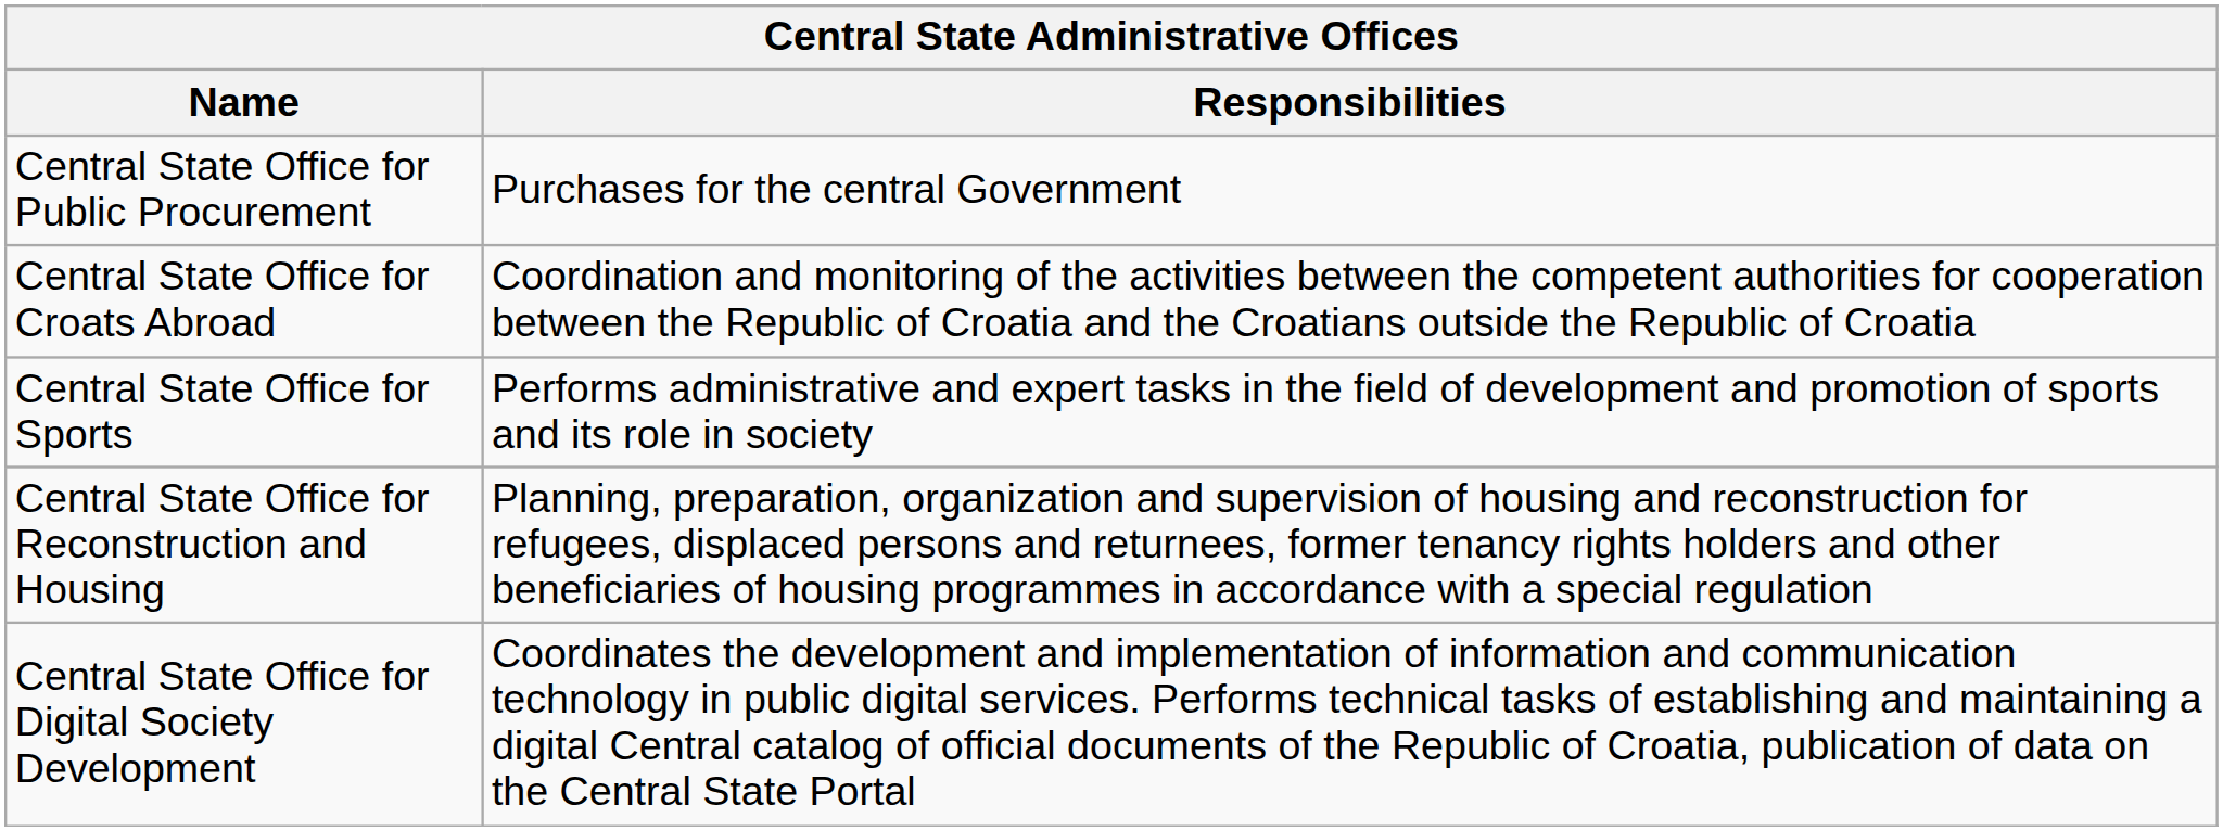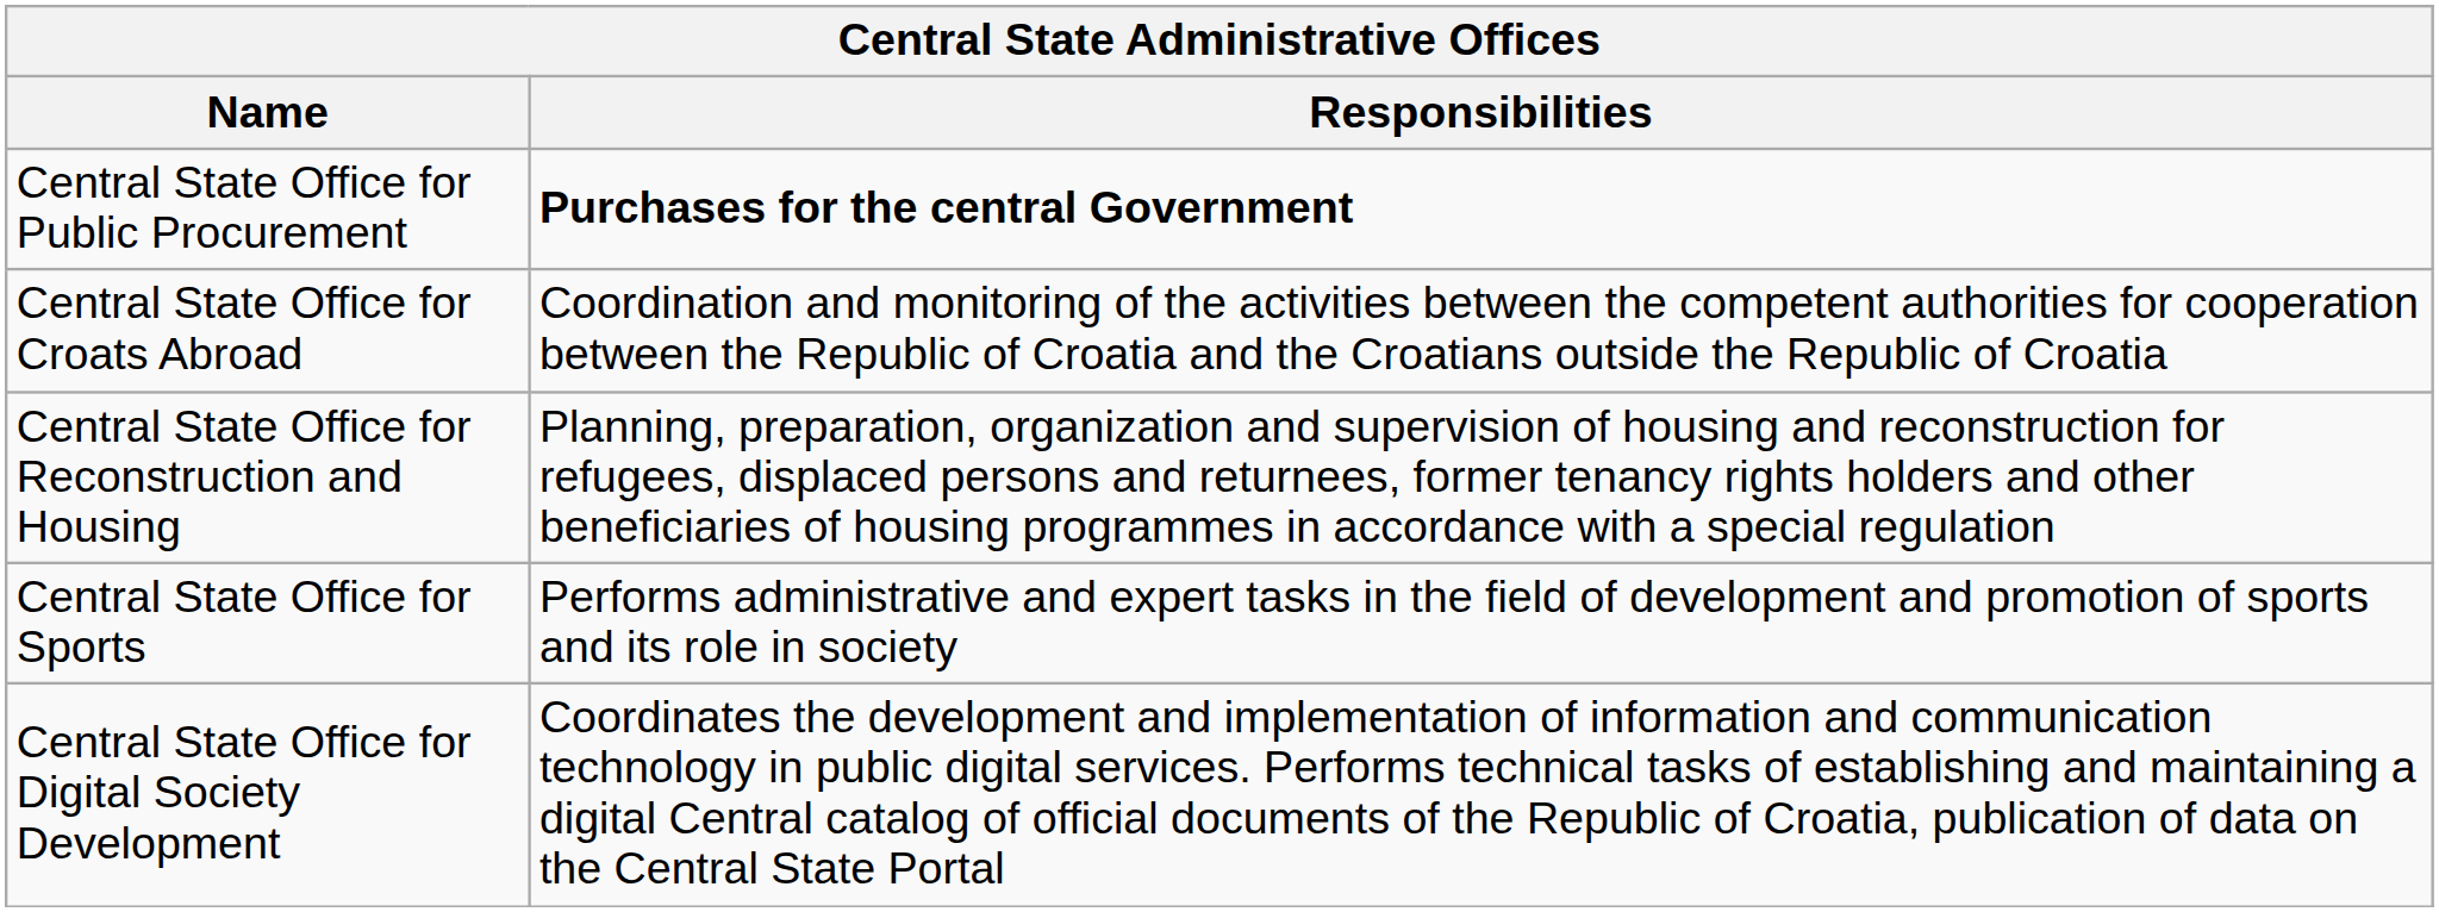Central State Office for Public Procurement | Responsibilities: normal -> bold
rows swapped: Central State Office for Sports <-> Central State Office for Reconstruction and Housing
